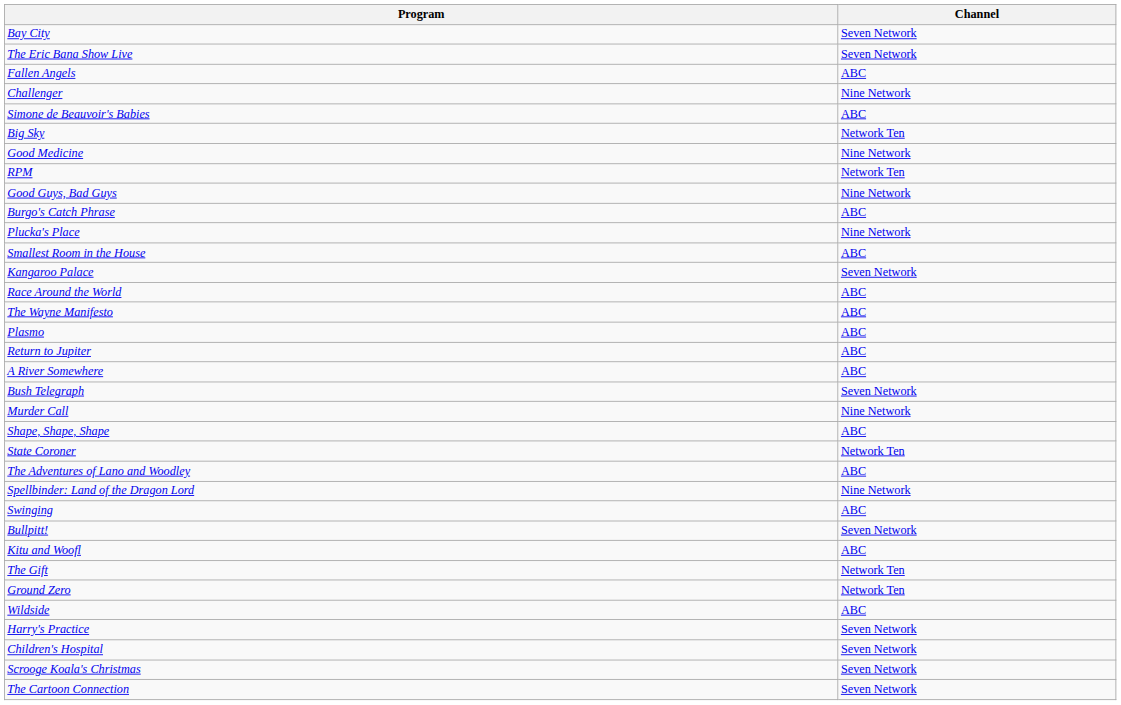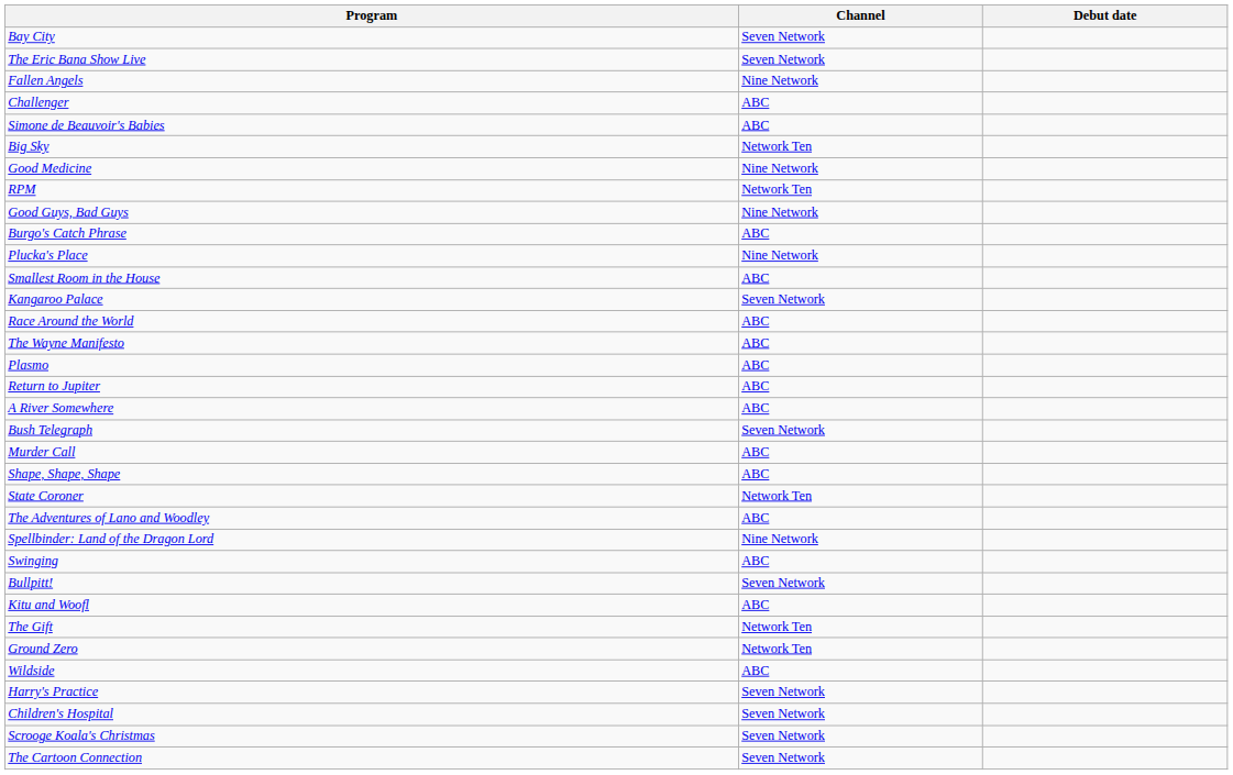+ column: Debut date
Fallen Angels | Channel: ABC -> Nine Network
Challenger | Channel: Nine Network -> ABC
Murder Call | Channel: Nine Network -> ABC
